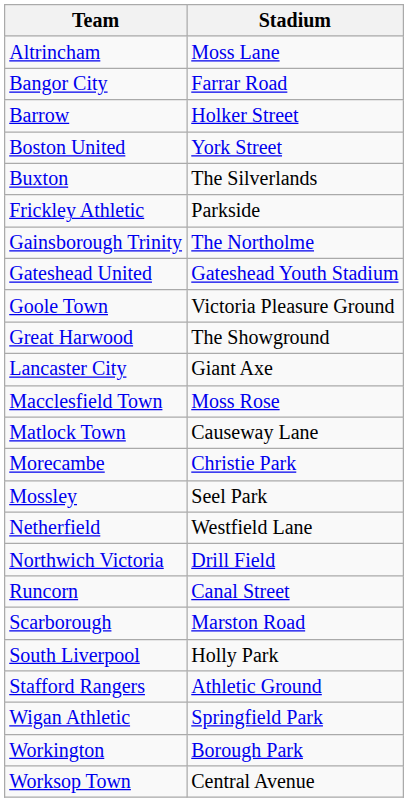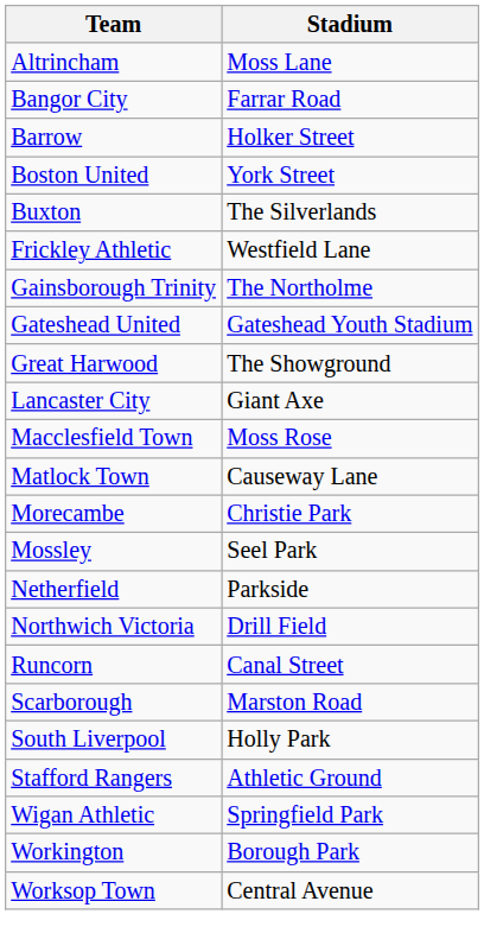Frickley Athletic | Stadium: Parkside -> Westfield Lane
- row: Goole Town | Victoria Pleasure Ground
Netherfield | Stadium: Westfield Lane -> Parkside
